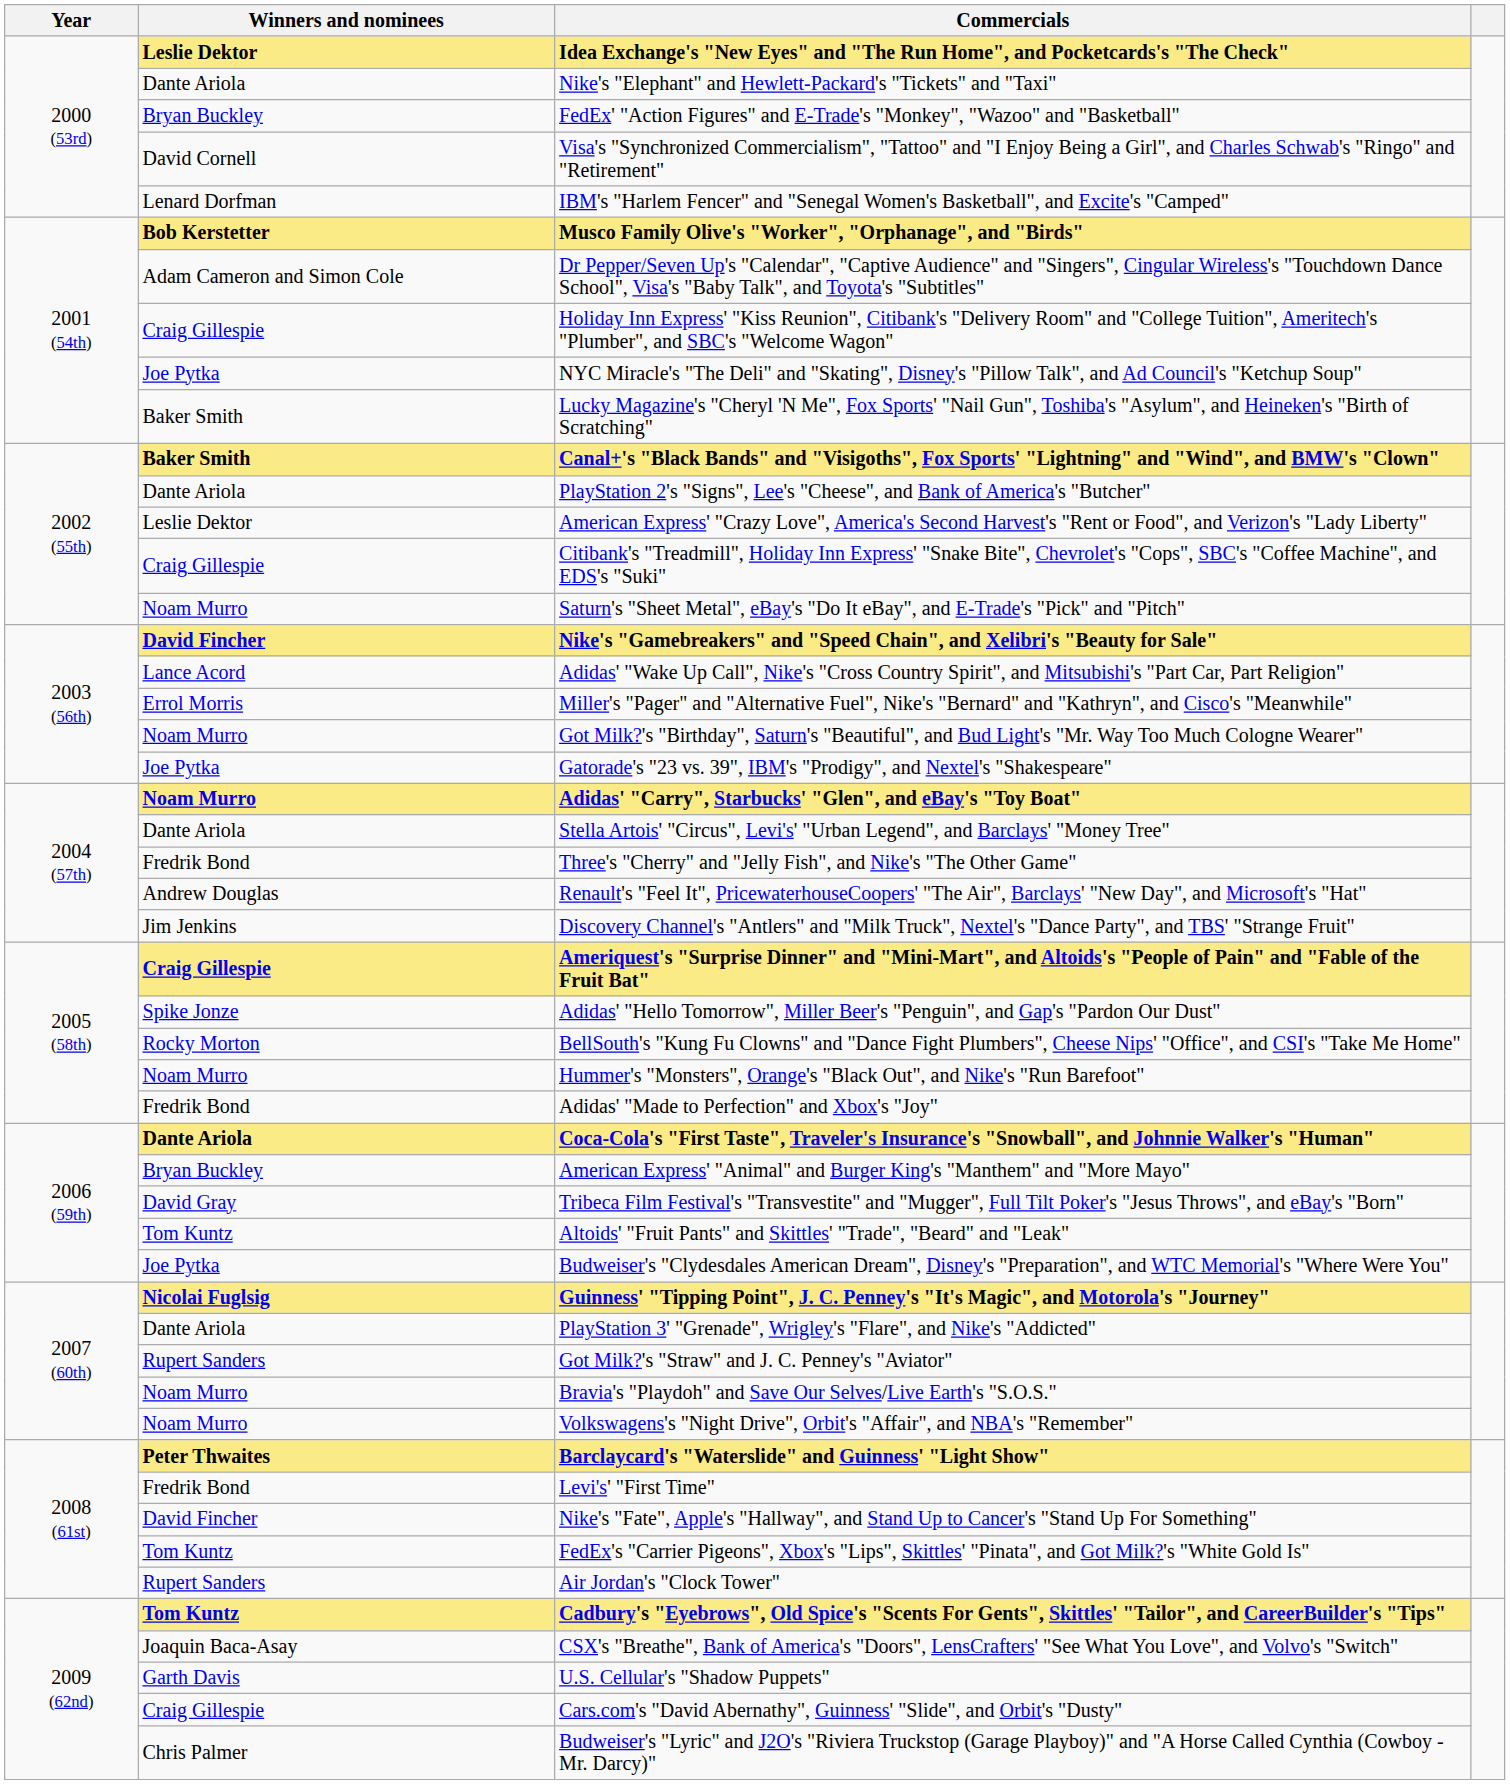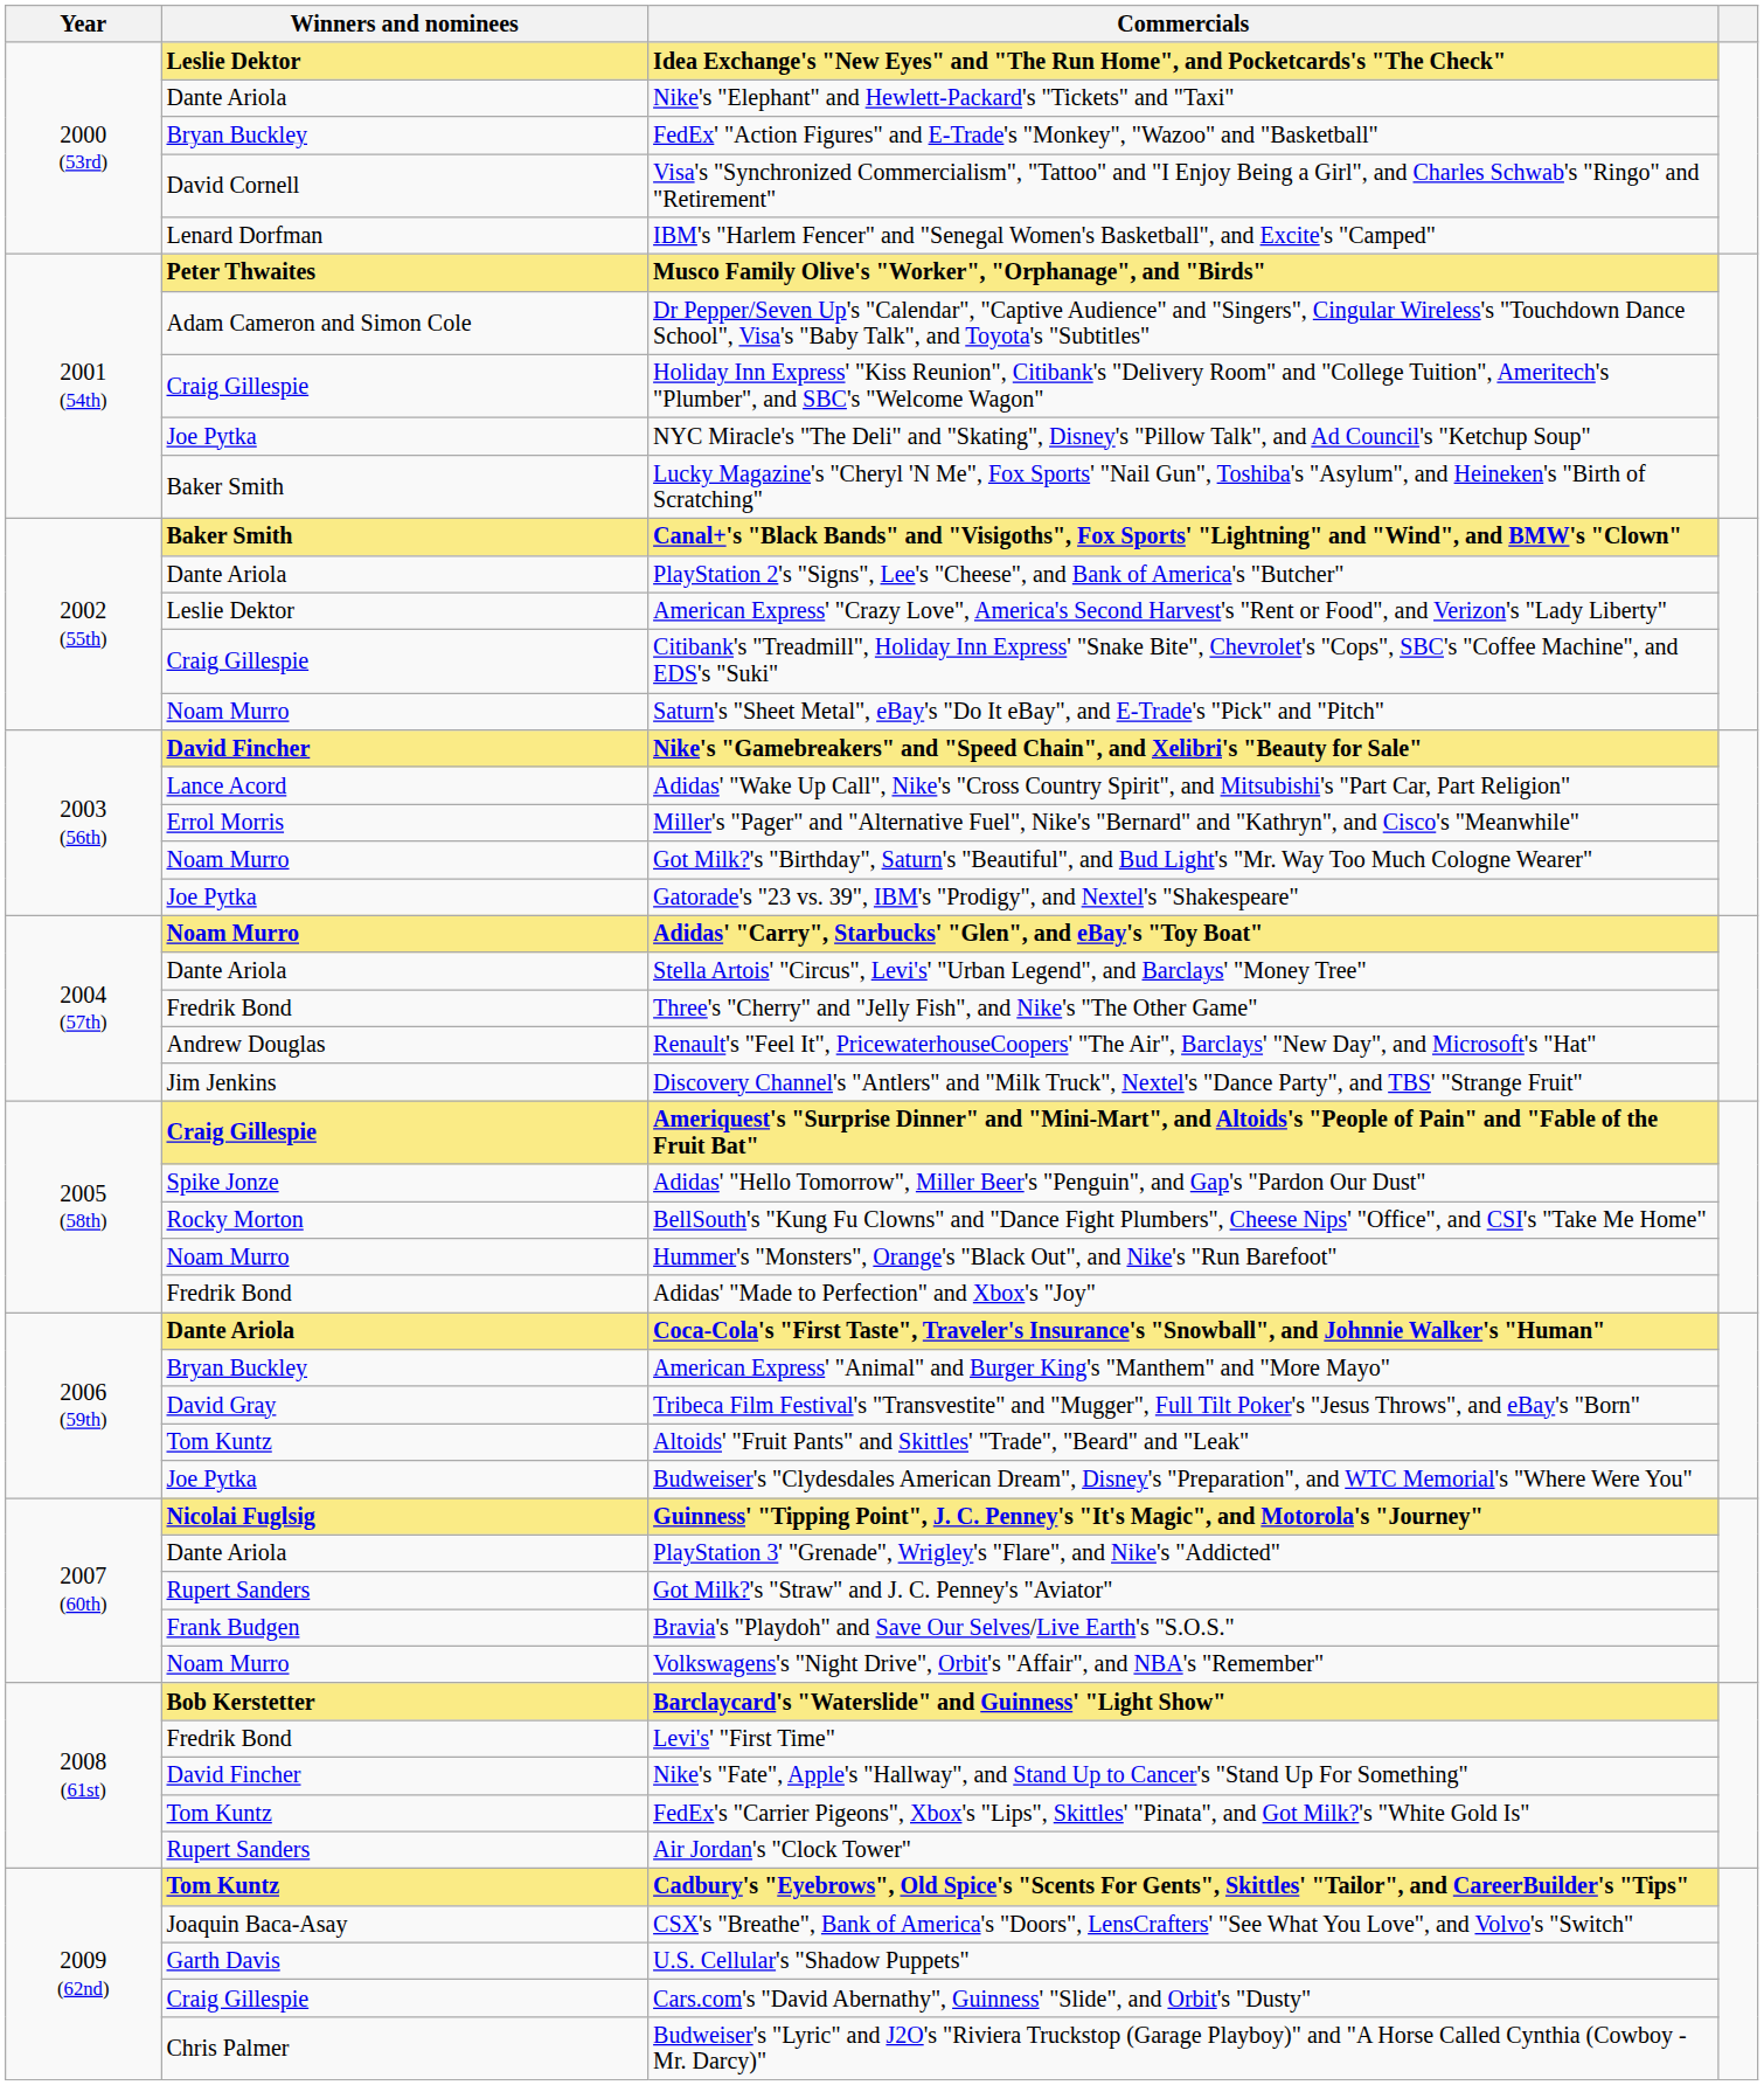Musco Family Olive's "Worker", "Orphanage", and "Birds" | Winners and nominees: Bob Kerstetter -> Peter Thwaites
Bravia's "Playdoh" and Save Our Selves/Live Earth's "S.O.S." | Winners and nominees: Noam Murro -> Frank Budgen
Barclaycard's "Waterslide" and Guinness' "Light Show" | Winners and nominees: Peter Thwaites -> Bob Kerstetter
